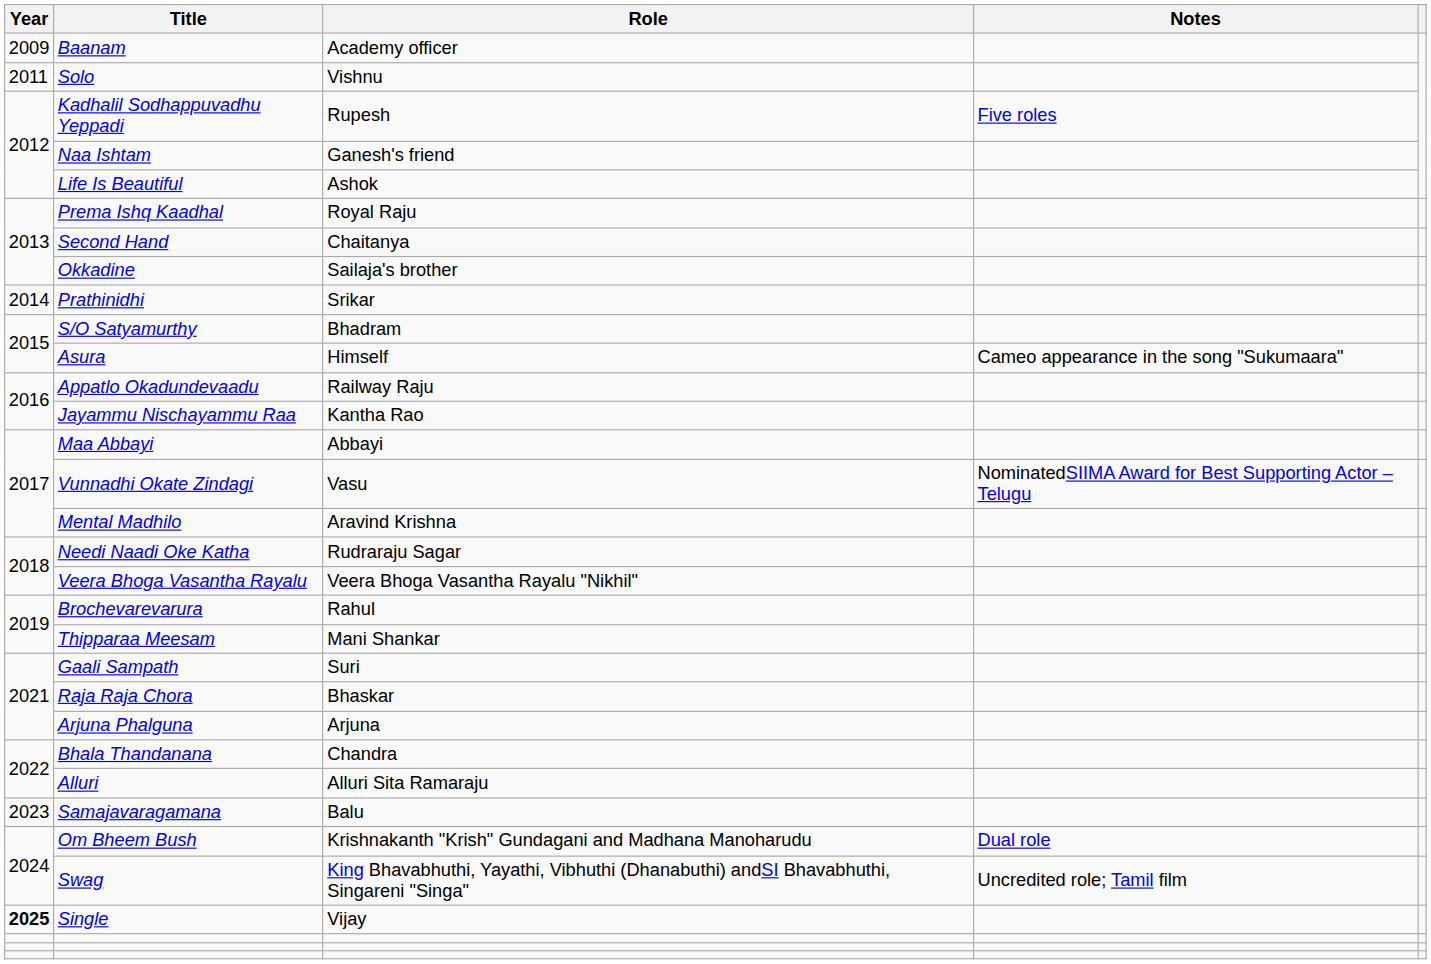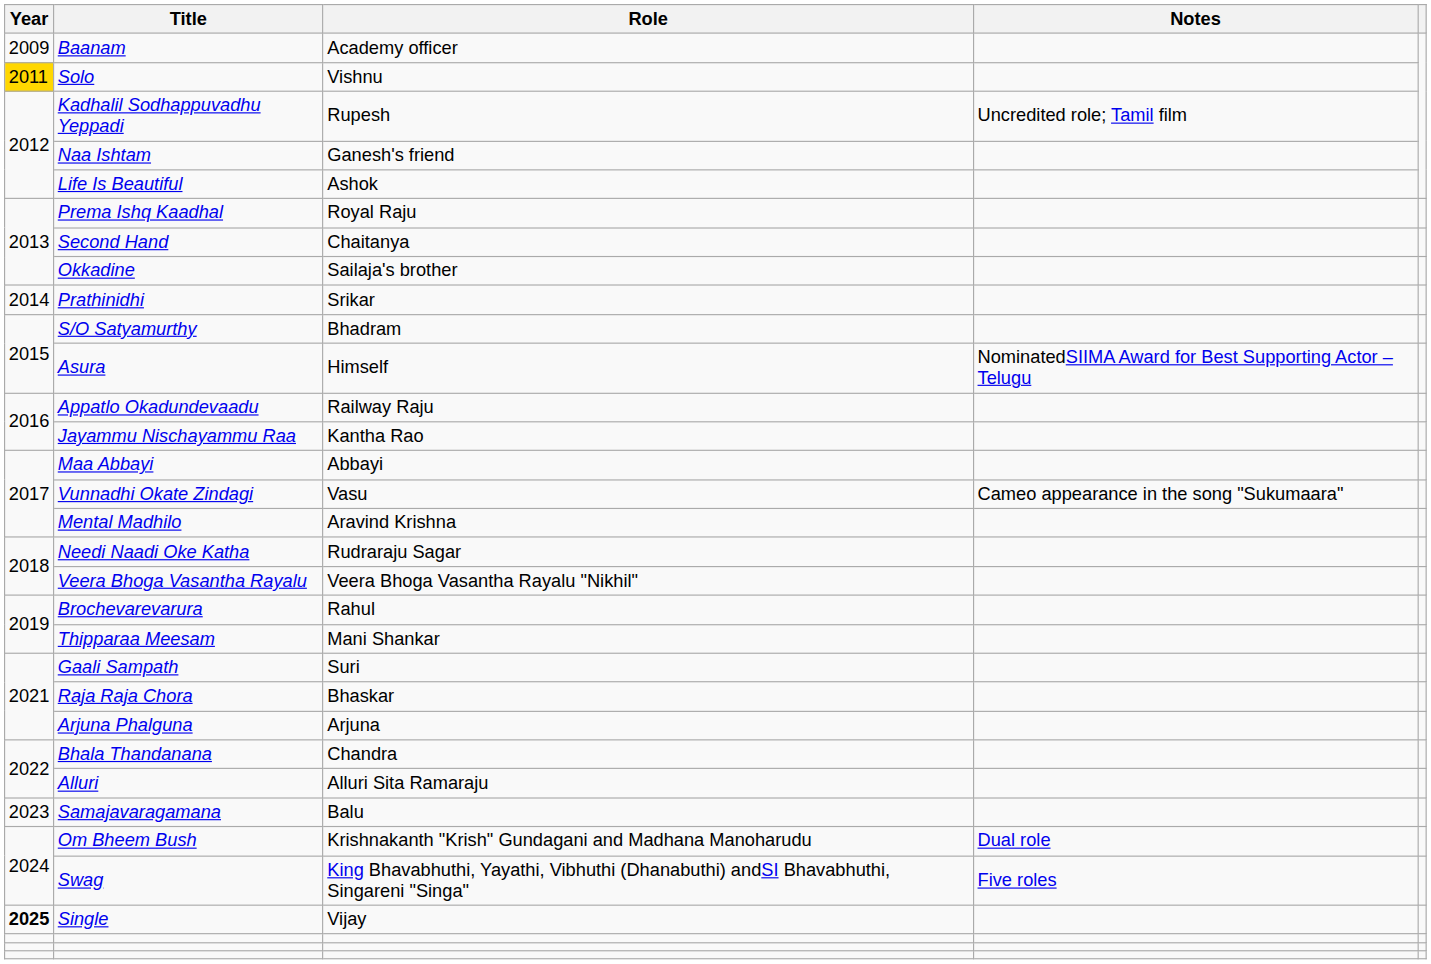Solo | Year: no background -> gold background
Kadhalil Sodhappuvadhu Yeppadi | Notes: Five roles -> Uncredited role; Tamil film
Asura | Notes: Cameo appearance in the song "Sukumaara" -> NominatedSIIMA Award for Best Supporting Actor – Telugu
Vunnadhi Okate Zindagi | Notes: NominatedSIIMA Award for Best Supporting Actor – Telugu -> Cameo appearance in the song "Sukumaara"
Swag | Notes: Uncredited role; Tamil film -> Five roles
